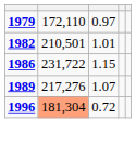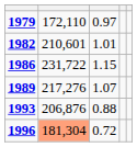1982 | column 2: 210,501 -> 210,601
+ row: 1993 | 206,876 | 0.88
